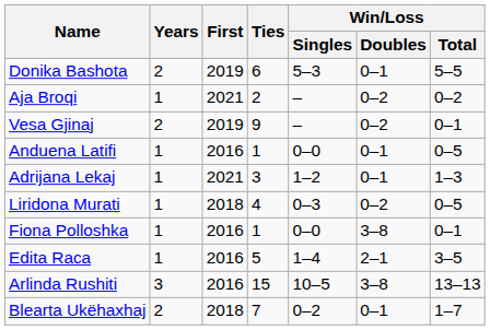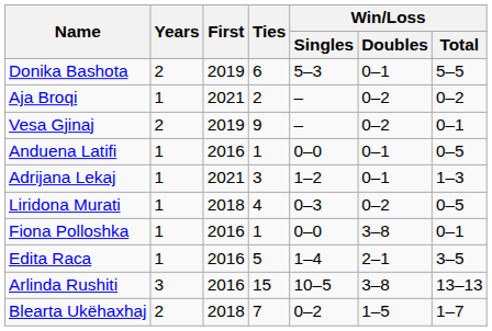Blearta Ukëhaxhaj | Win/Loss / Doubles: 0–1 -> 1–5
